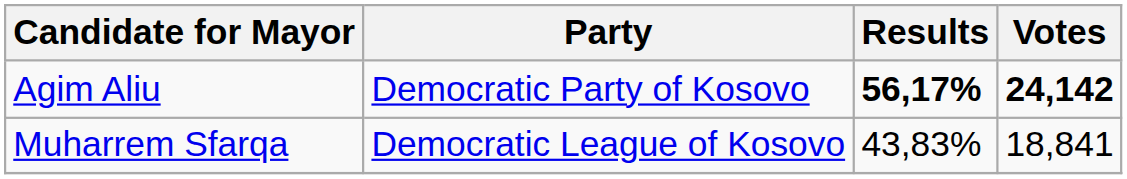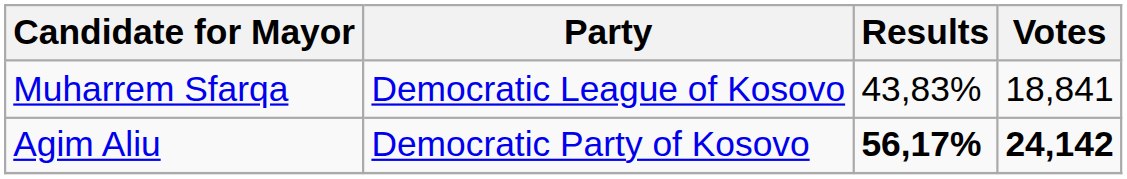rows swapped: Agim Aliu <-> Muharrem Sfarqa
